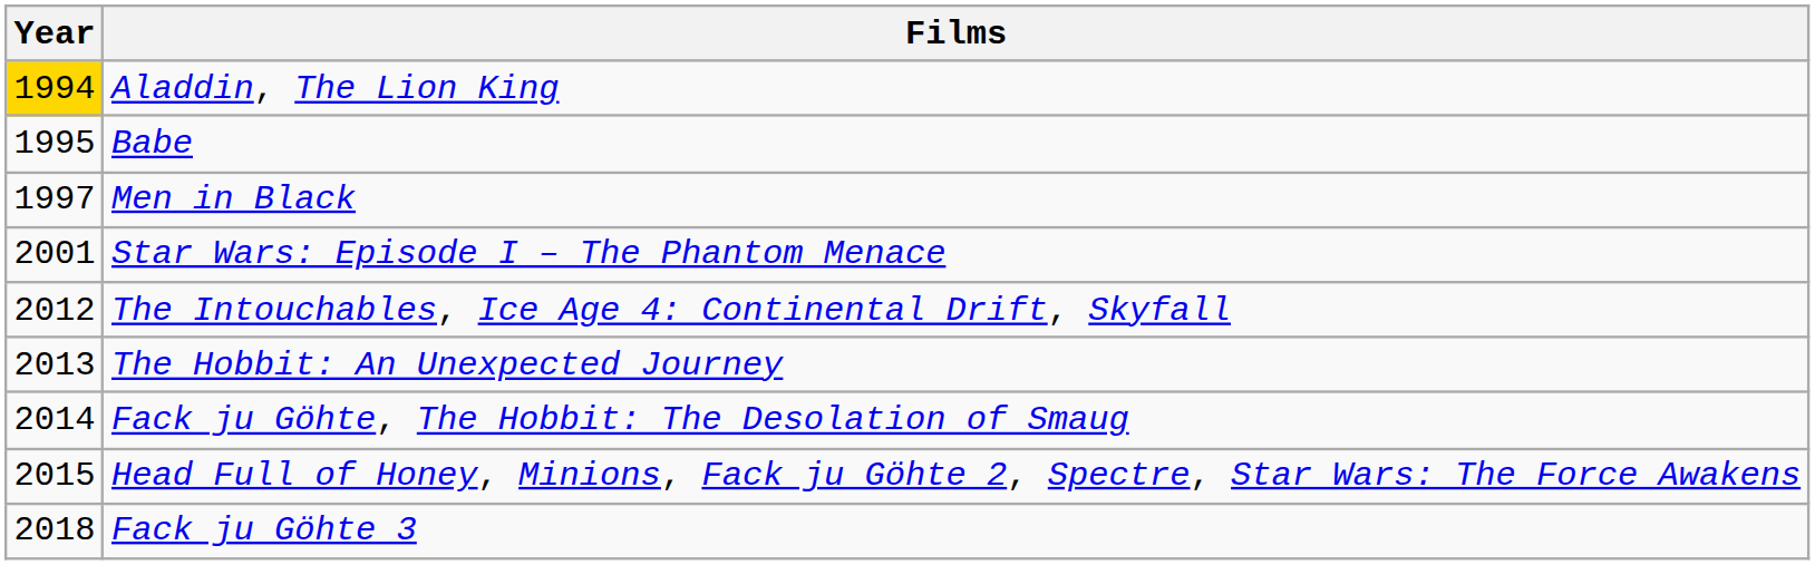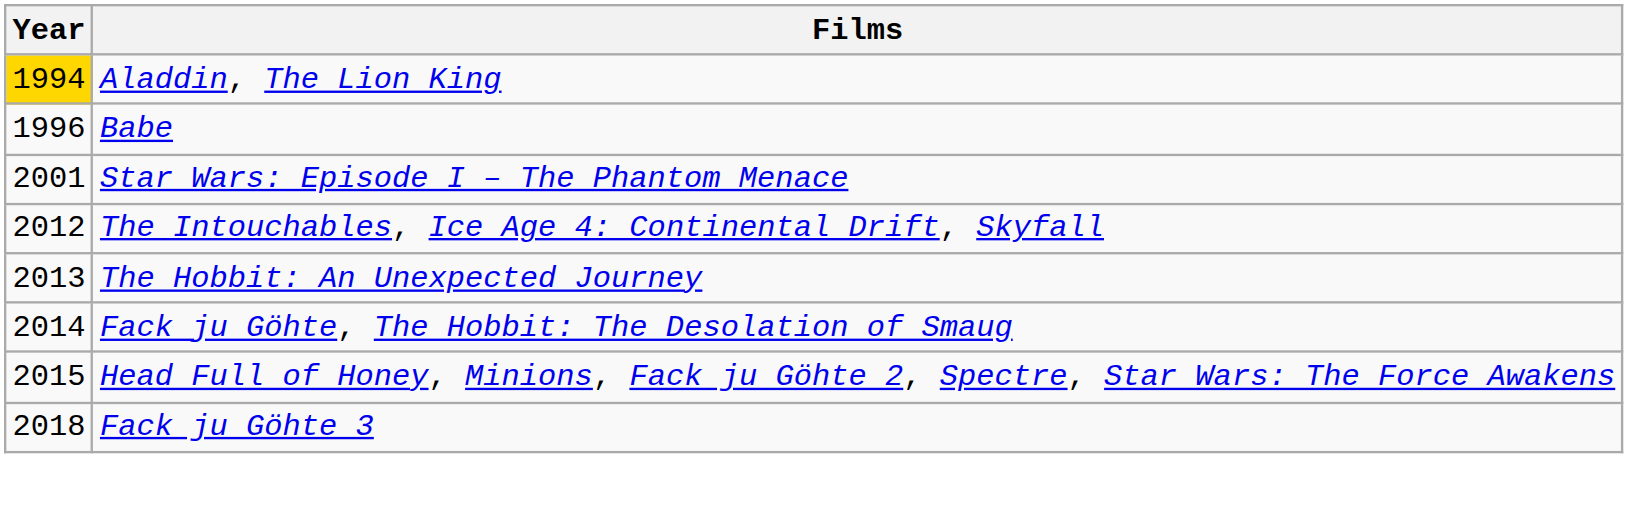Babe | Year: 1995 -> 1996
- row: 1997 | Men in Black
